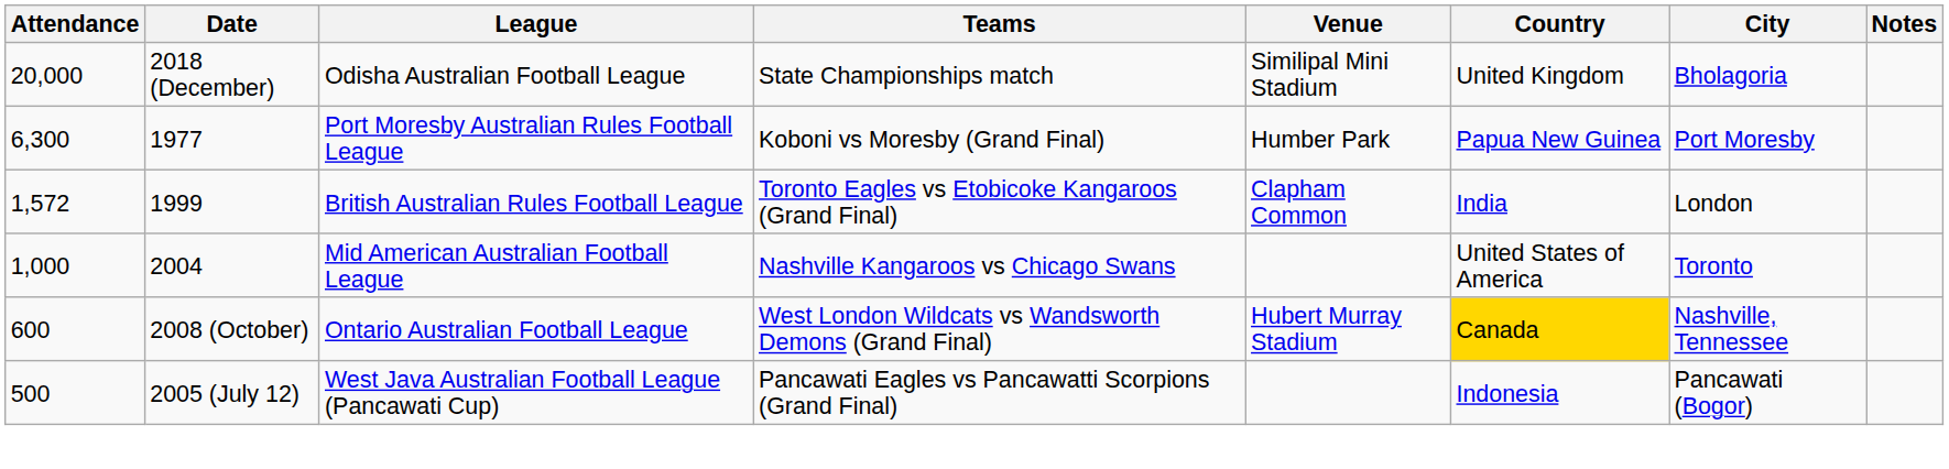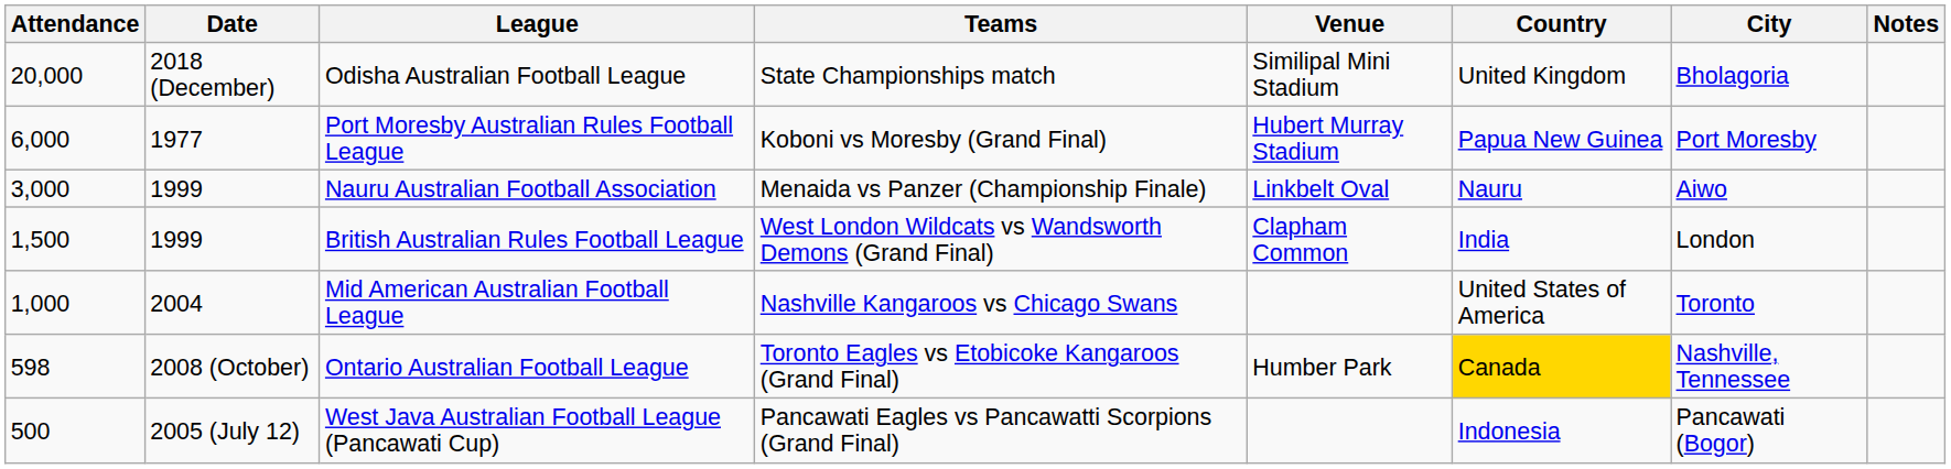Port Moresby Australian Rules Football League | Attendance: 6,300 -> 6,000
Port Moresby Australian Rules Football League | Venue: Humber Park -> Hubert Murray Stadium
+ row: 3,000 | 1999 | Nauru Australian Football Association | Menaida vs Panzer (Championship Finale) | Linkbelt Oval | Nauru | Aiwo
British Australian Rules Football League | Attendance: 1,572 -> 1,500
British Australian Rules Football League | Teams: Toronto Eagles vs Etobicoke Kangaroos (Grand Final) -> West London Wildcats vs Wandsworth Demons (Grand Final)
Ontario Australian Football League | Attendance: 600 -> 598
Ontario Australian Football League | Teams: West London Wildcats vs Wandsworth Demons (Grand Final) -> Toronto Eagles vs Etobicoke Kangaroos (Grand Final)
Ontario Australian Football League | Venue: Hubert Murray Stadium -> Humber Park
